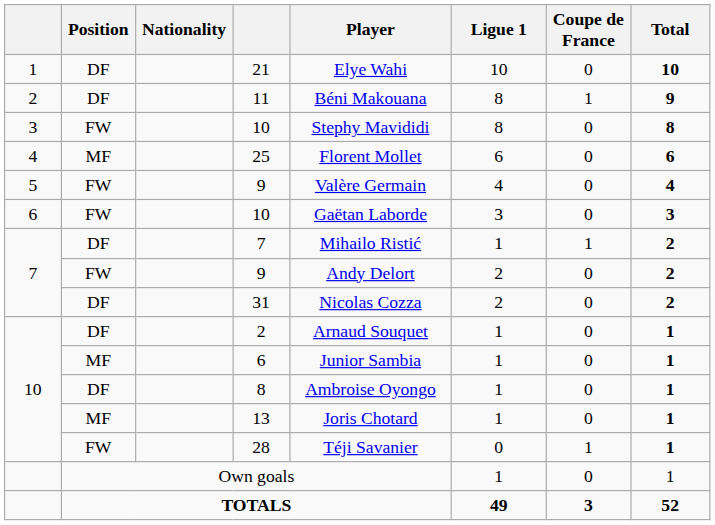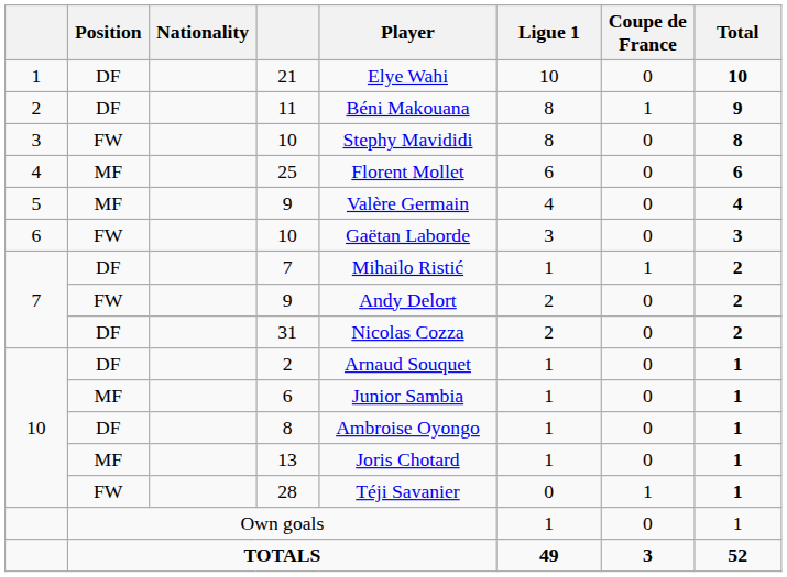5 / 9 | Position: FW -> MF
